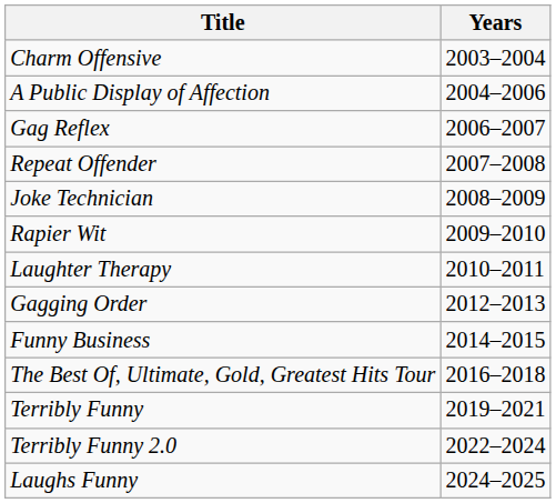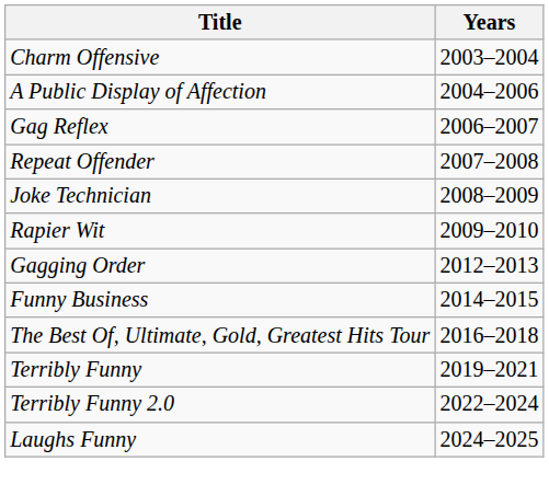- row: Laughter Therapy | 2010–2011
